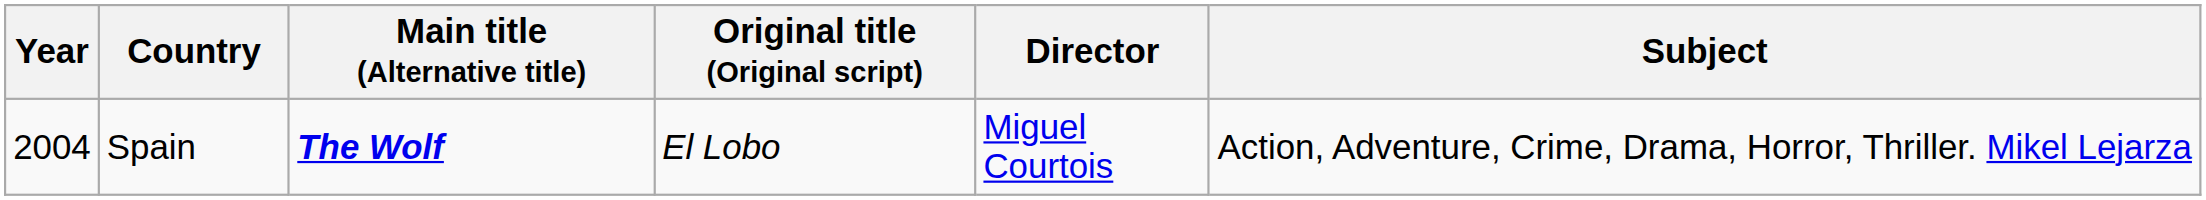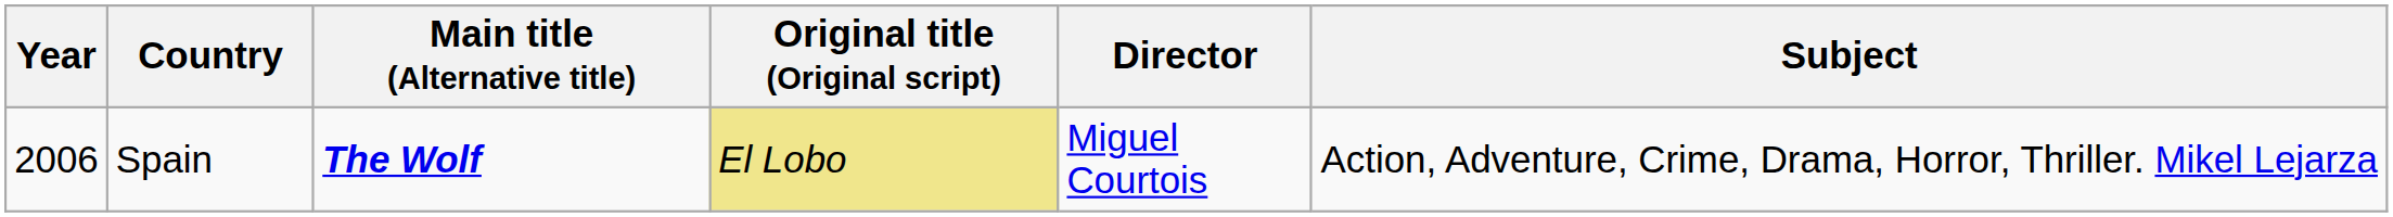Spain | Year: 2004 -> 2006
Spain | Original title (Original script): no background -> khaki background
